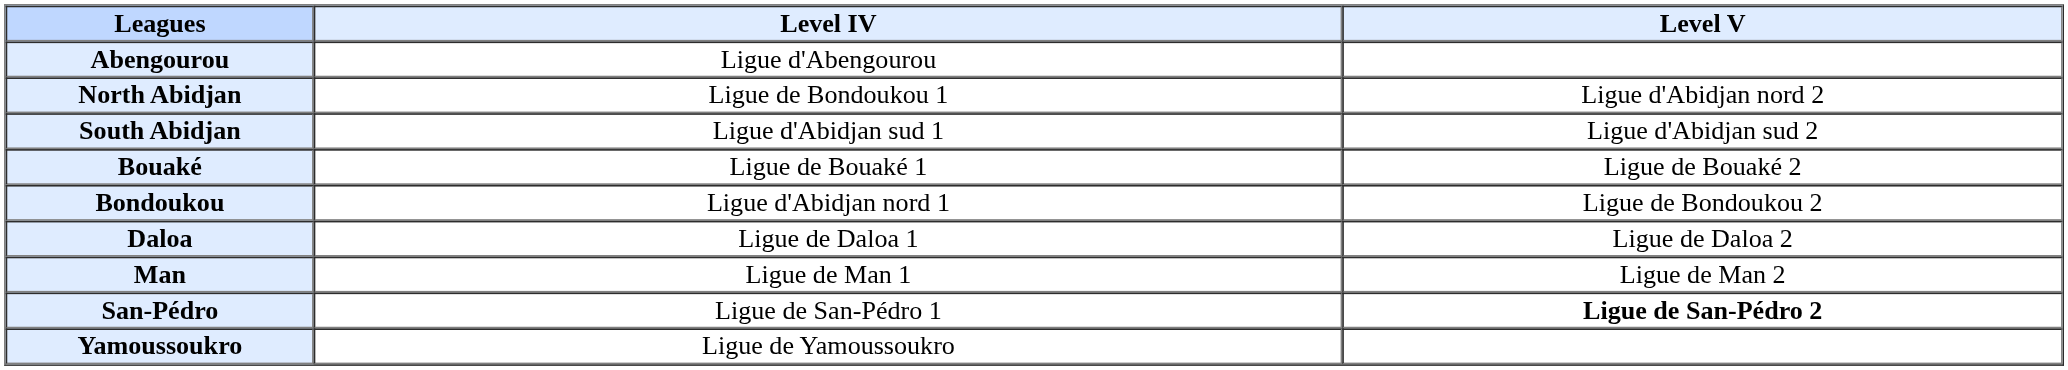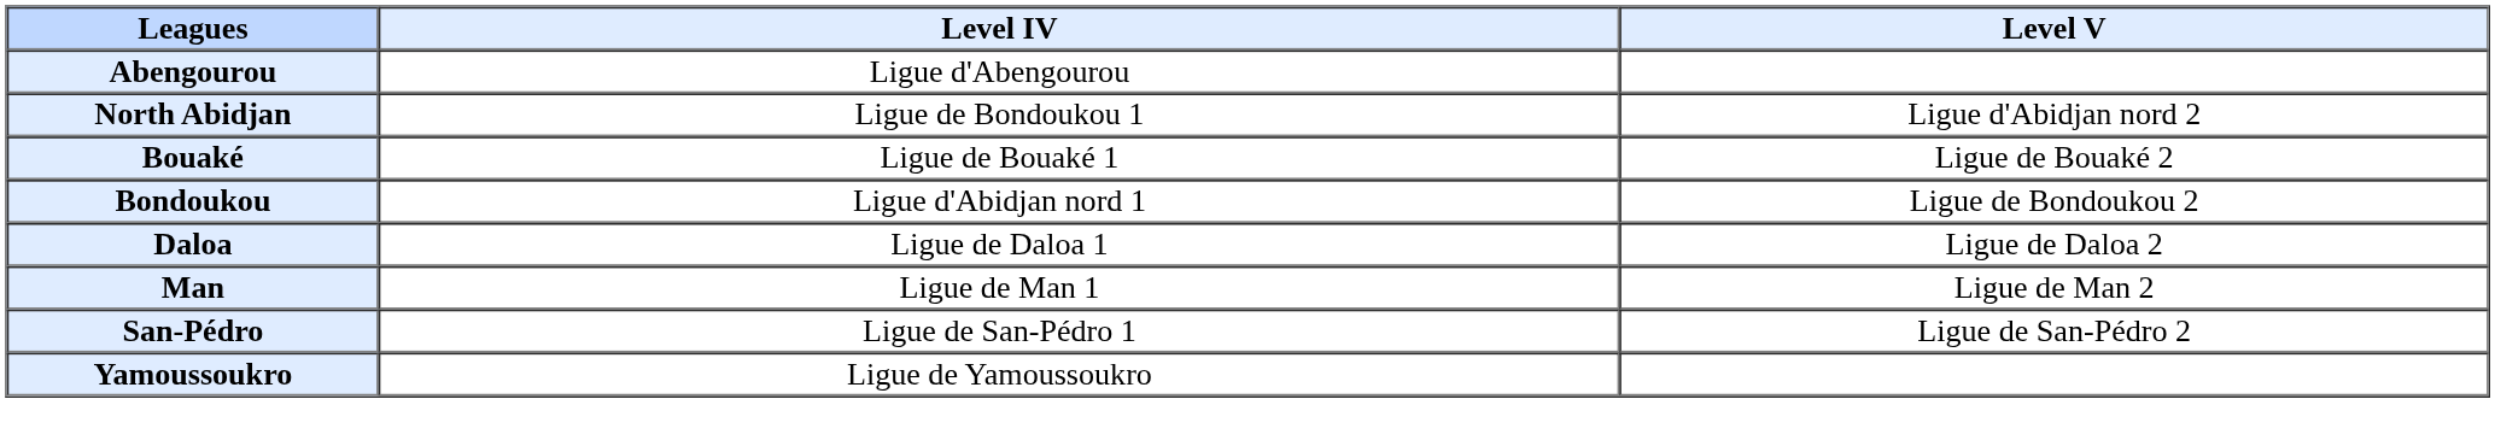- row: South Abidjan | Ligue d'Abidjan sud 1 | Ligue d'Abidjan sud 2
San-Pédro | Level V: bold -> normal
